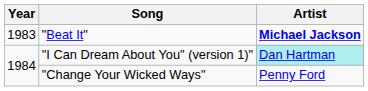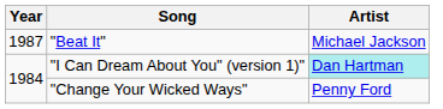"Beat It" | Year: 1983 -> 1987
"Beat It" | Artist: bold -> normal
